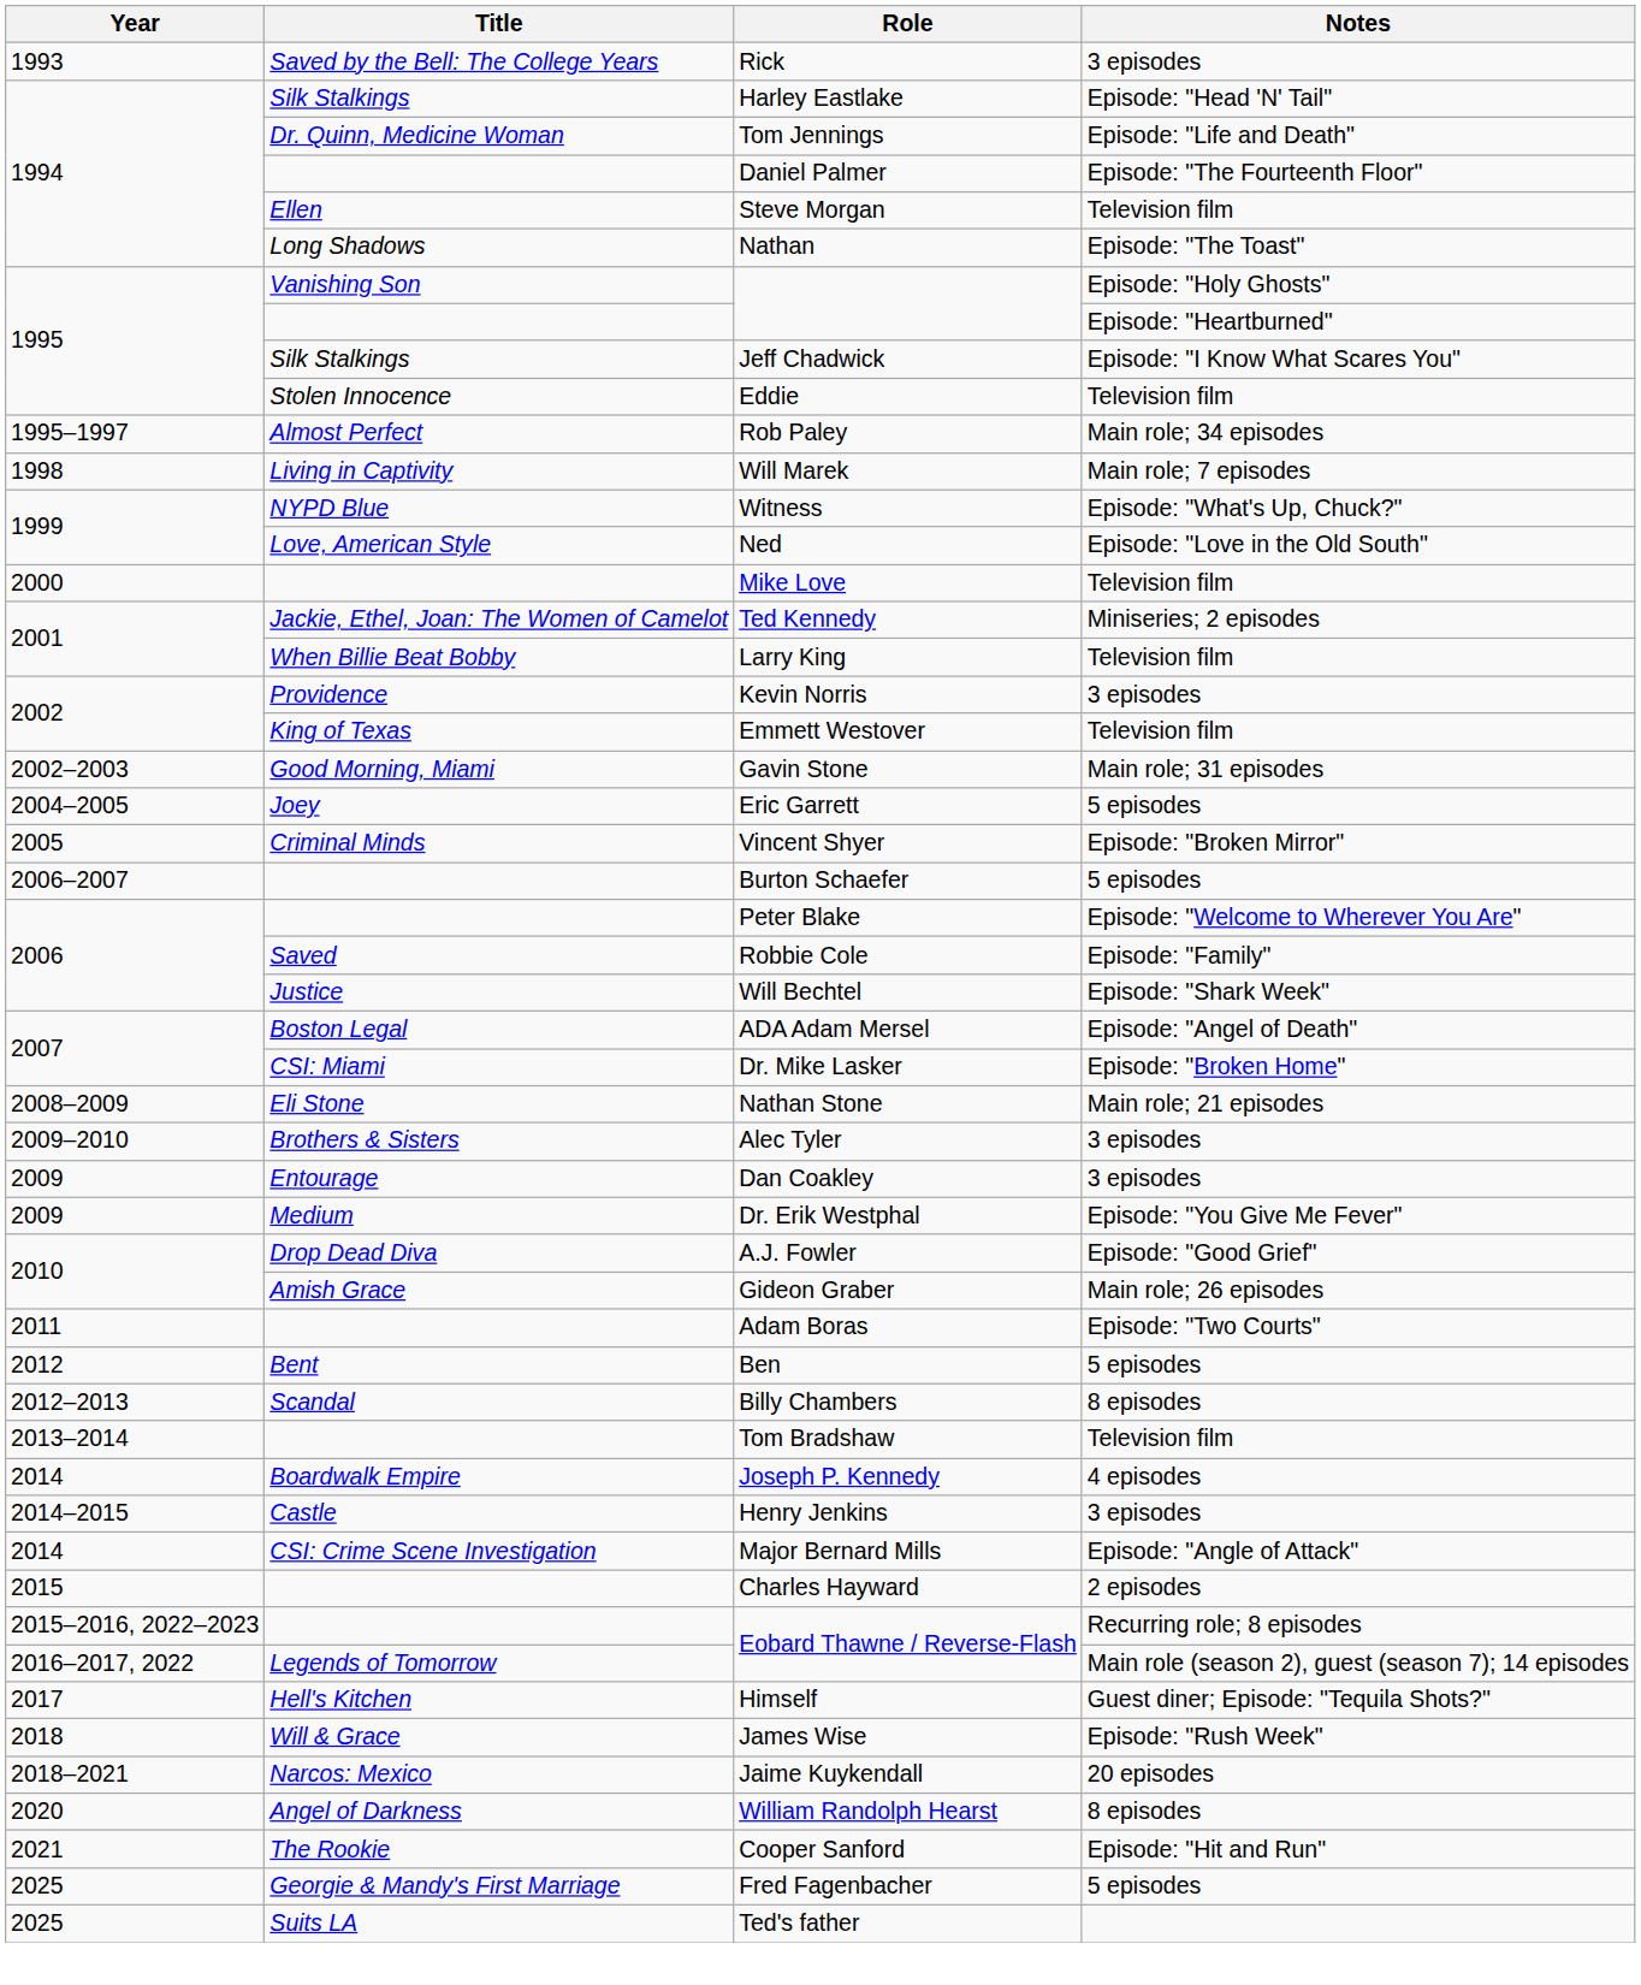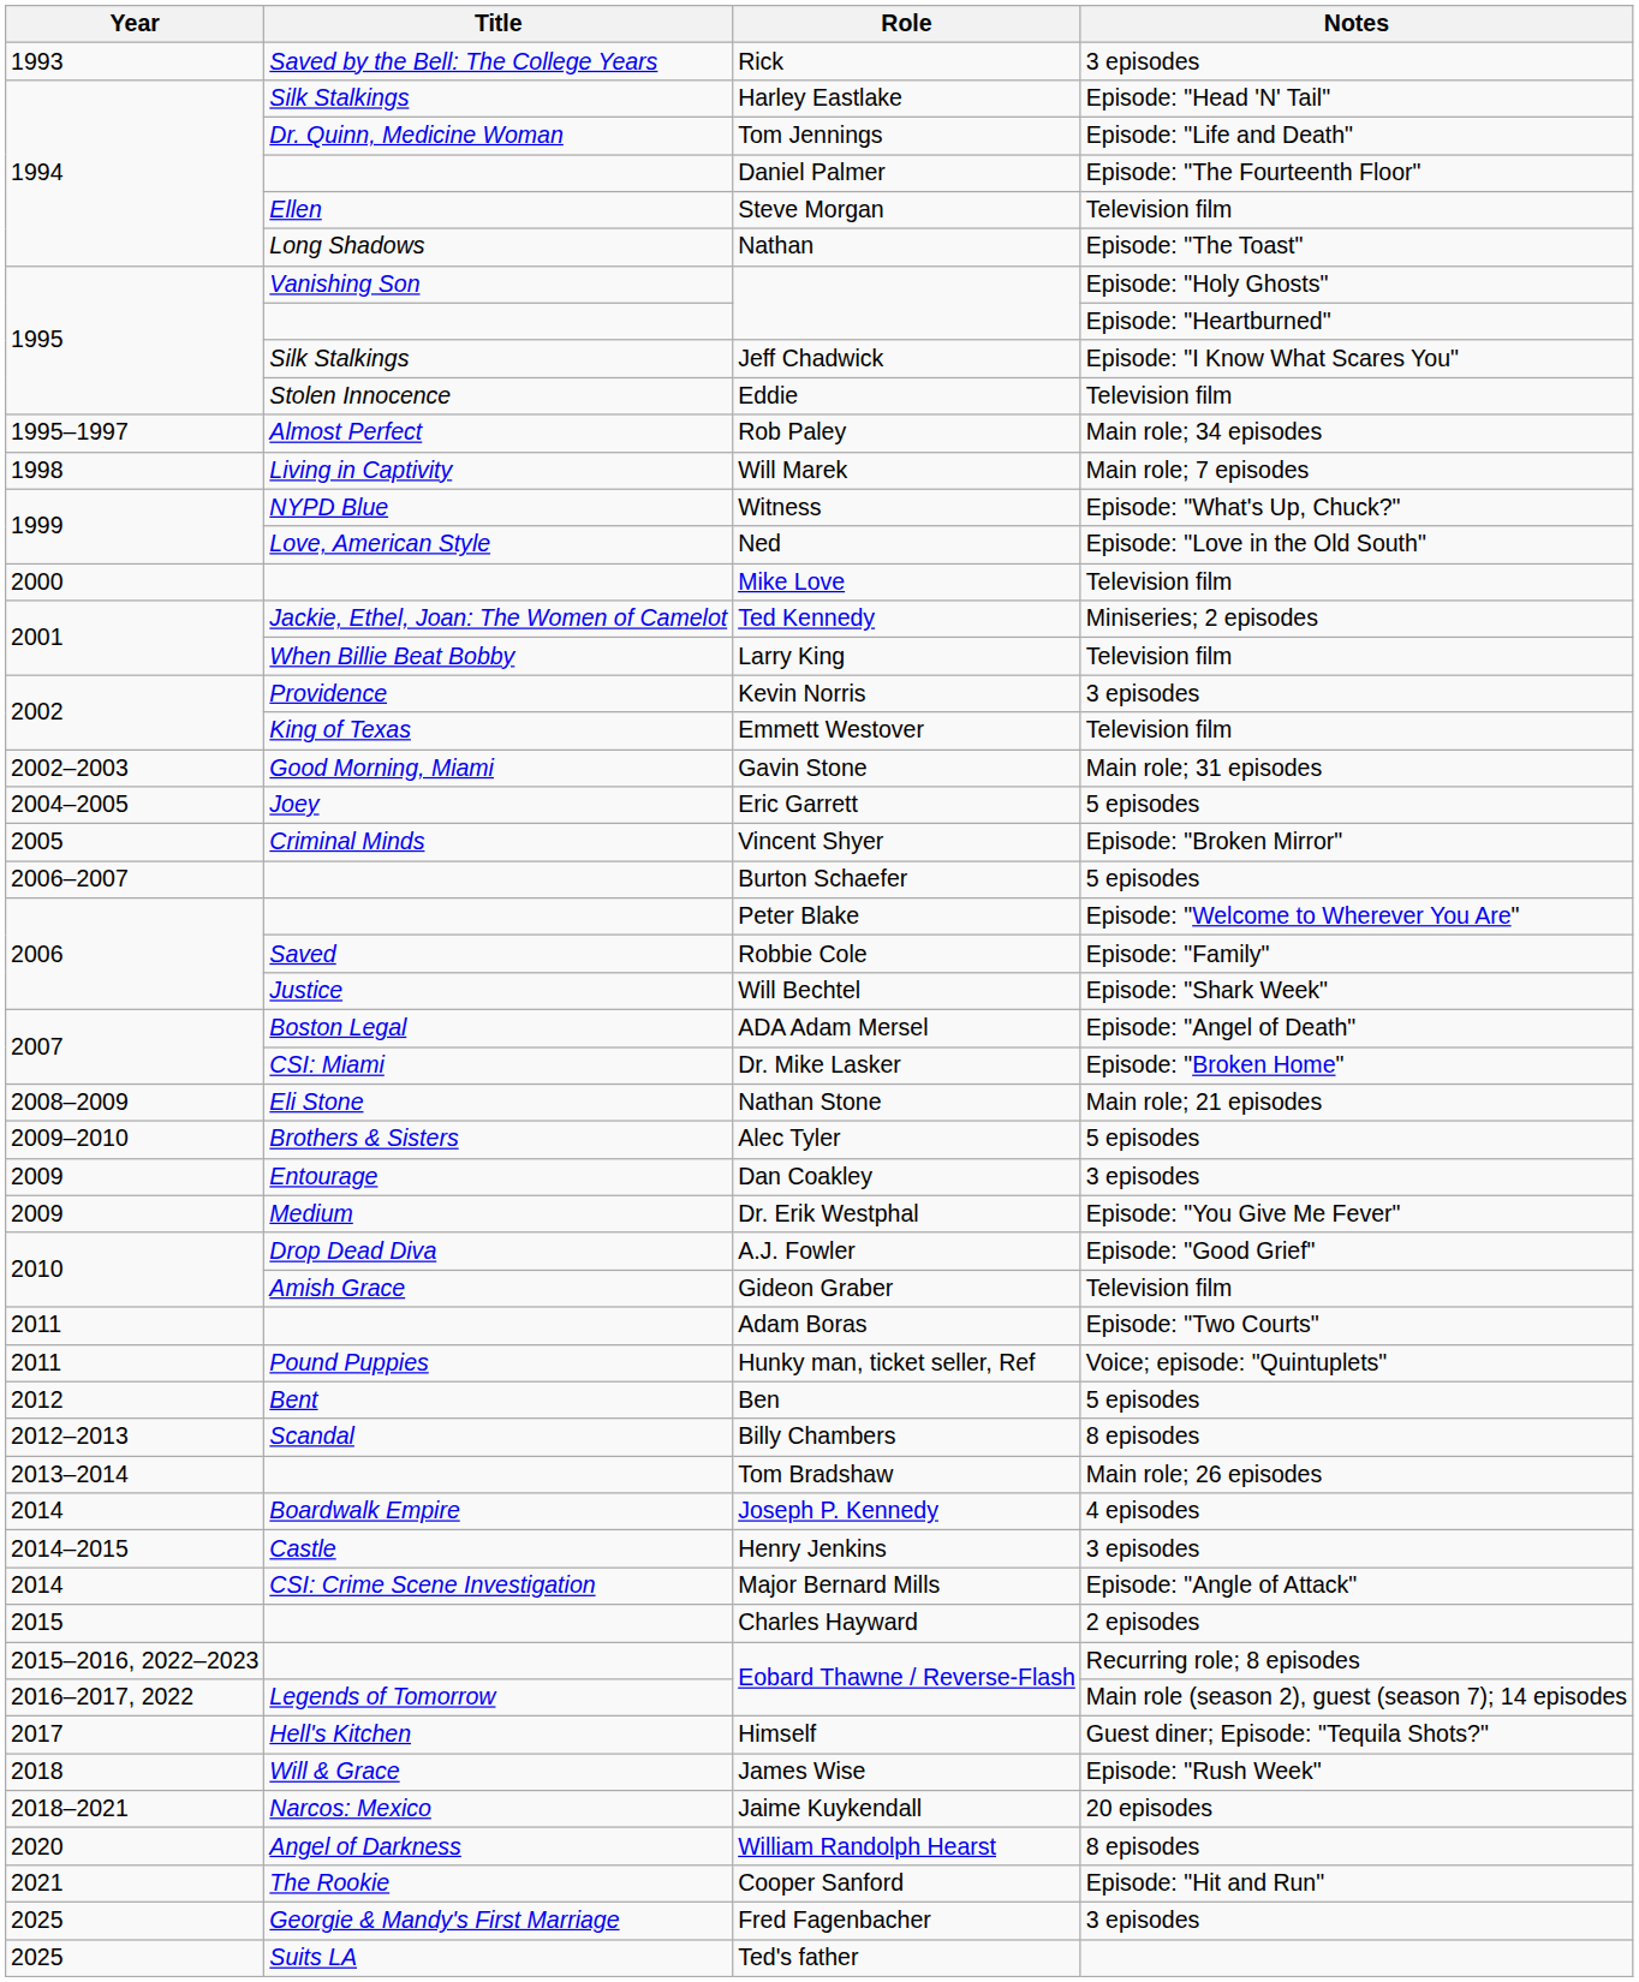Alec Tyler | Notes: 3 episodes -> 5 episodes
Gideon Graber | Notes: Main role; 26 episodes -> Television film
+ row: 2011 | Pound Puppies | Hunky man, ticket seller, Ref | Voice; episode: "Quintuplets"
Tom Bradshaw | Notes: Television film -> Main role; 26 episodes
Fred Fagenbacher | Notes: 5 episodes -> 3 episodes
